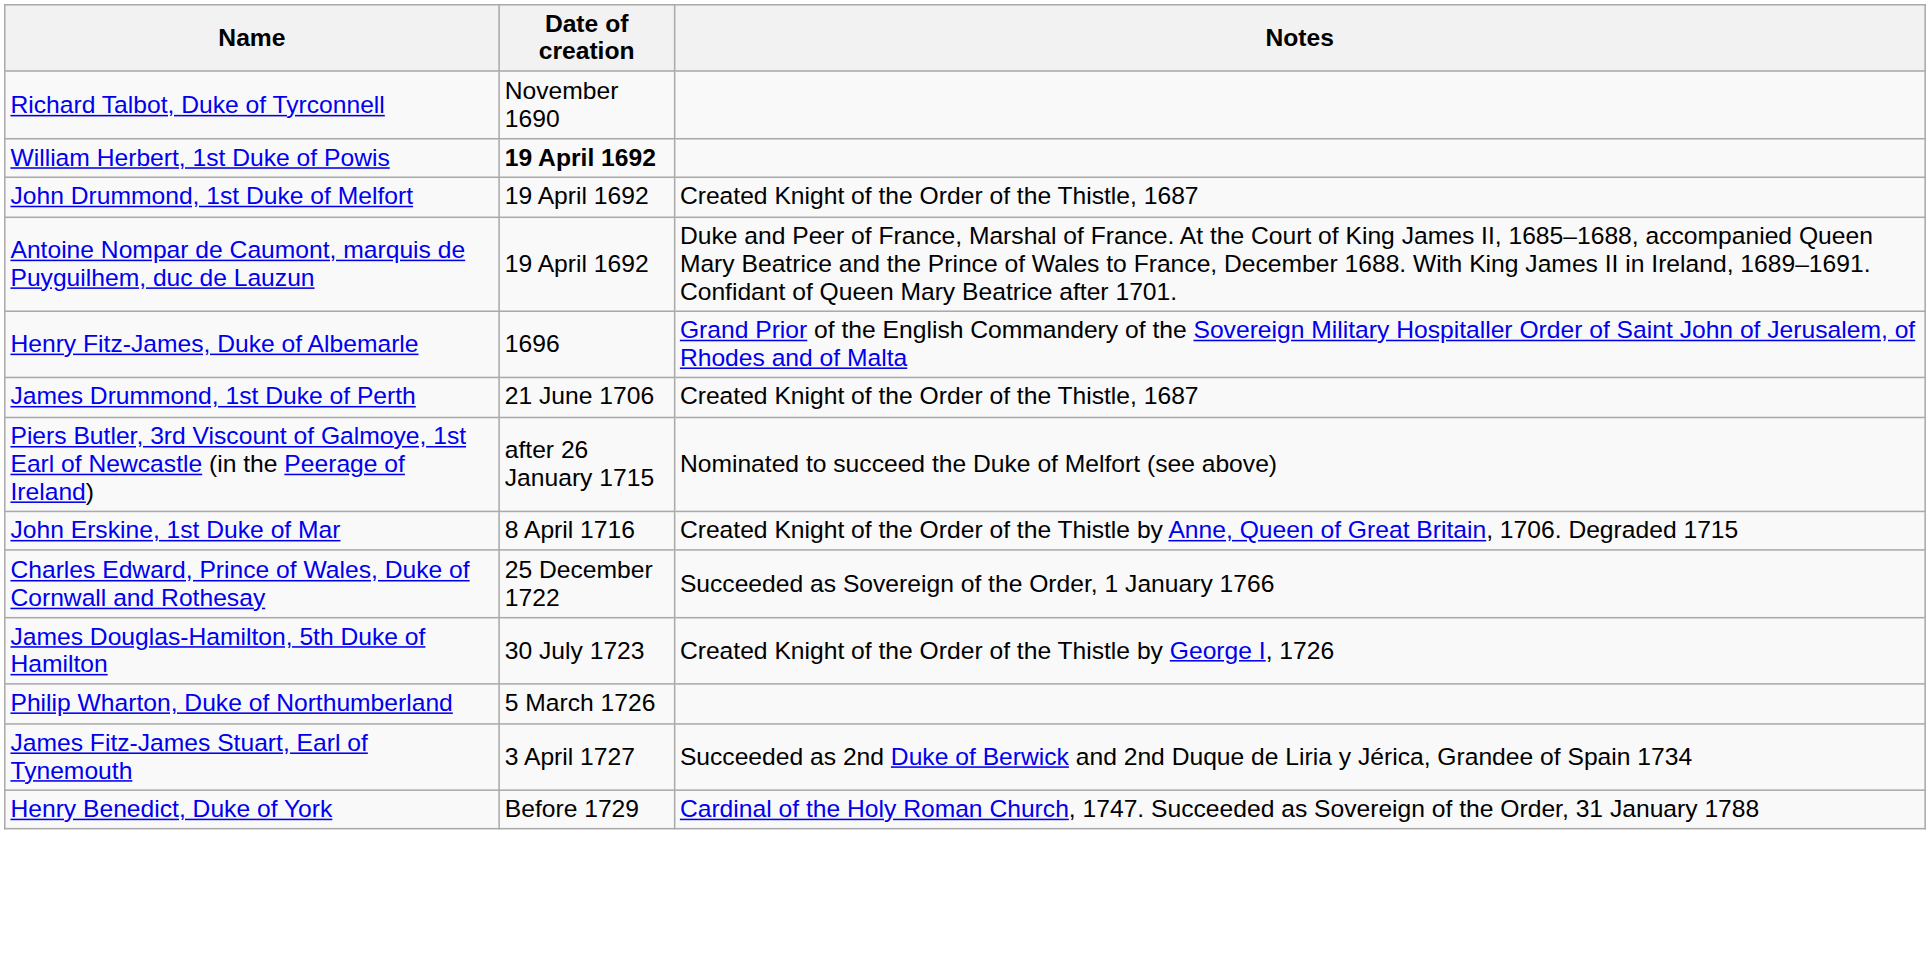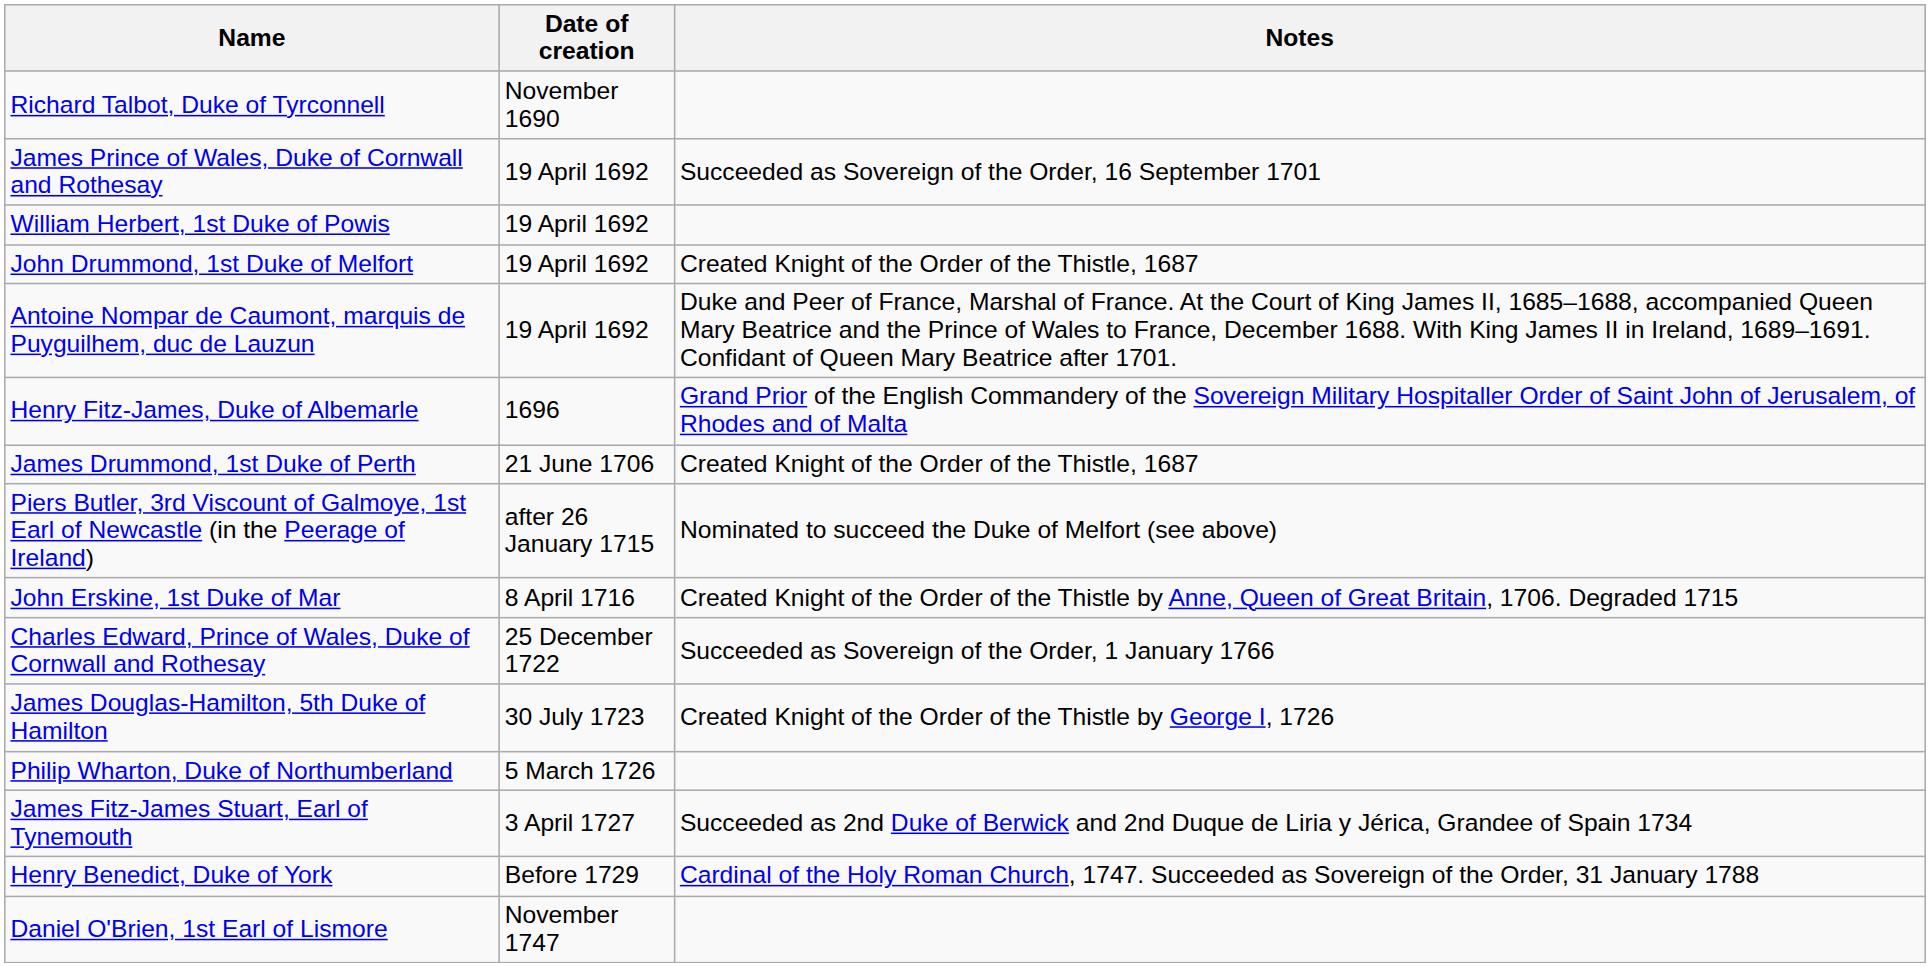+ row: James Prince of Wales, Duke of Cornwall and Rothesay | 19 April 1692 | Succeeded as Sovereign of the Order, 16 September 1701
William Herbert, 1st Duke of Powis | Date of creation: bold -> normal
+ row: Daniel O'Brien, 1st Earl of Lismore | November 1747
